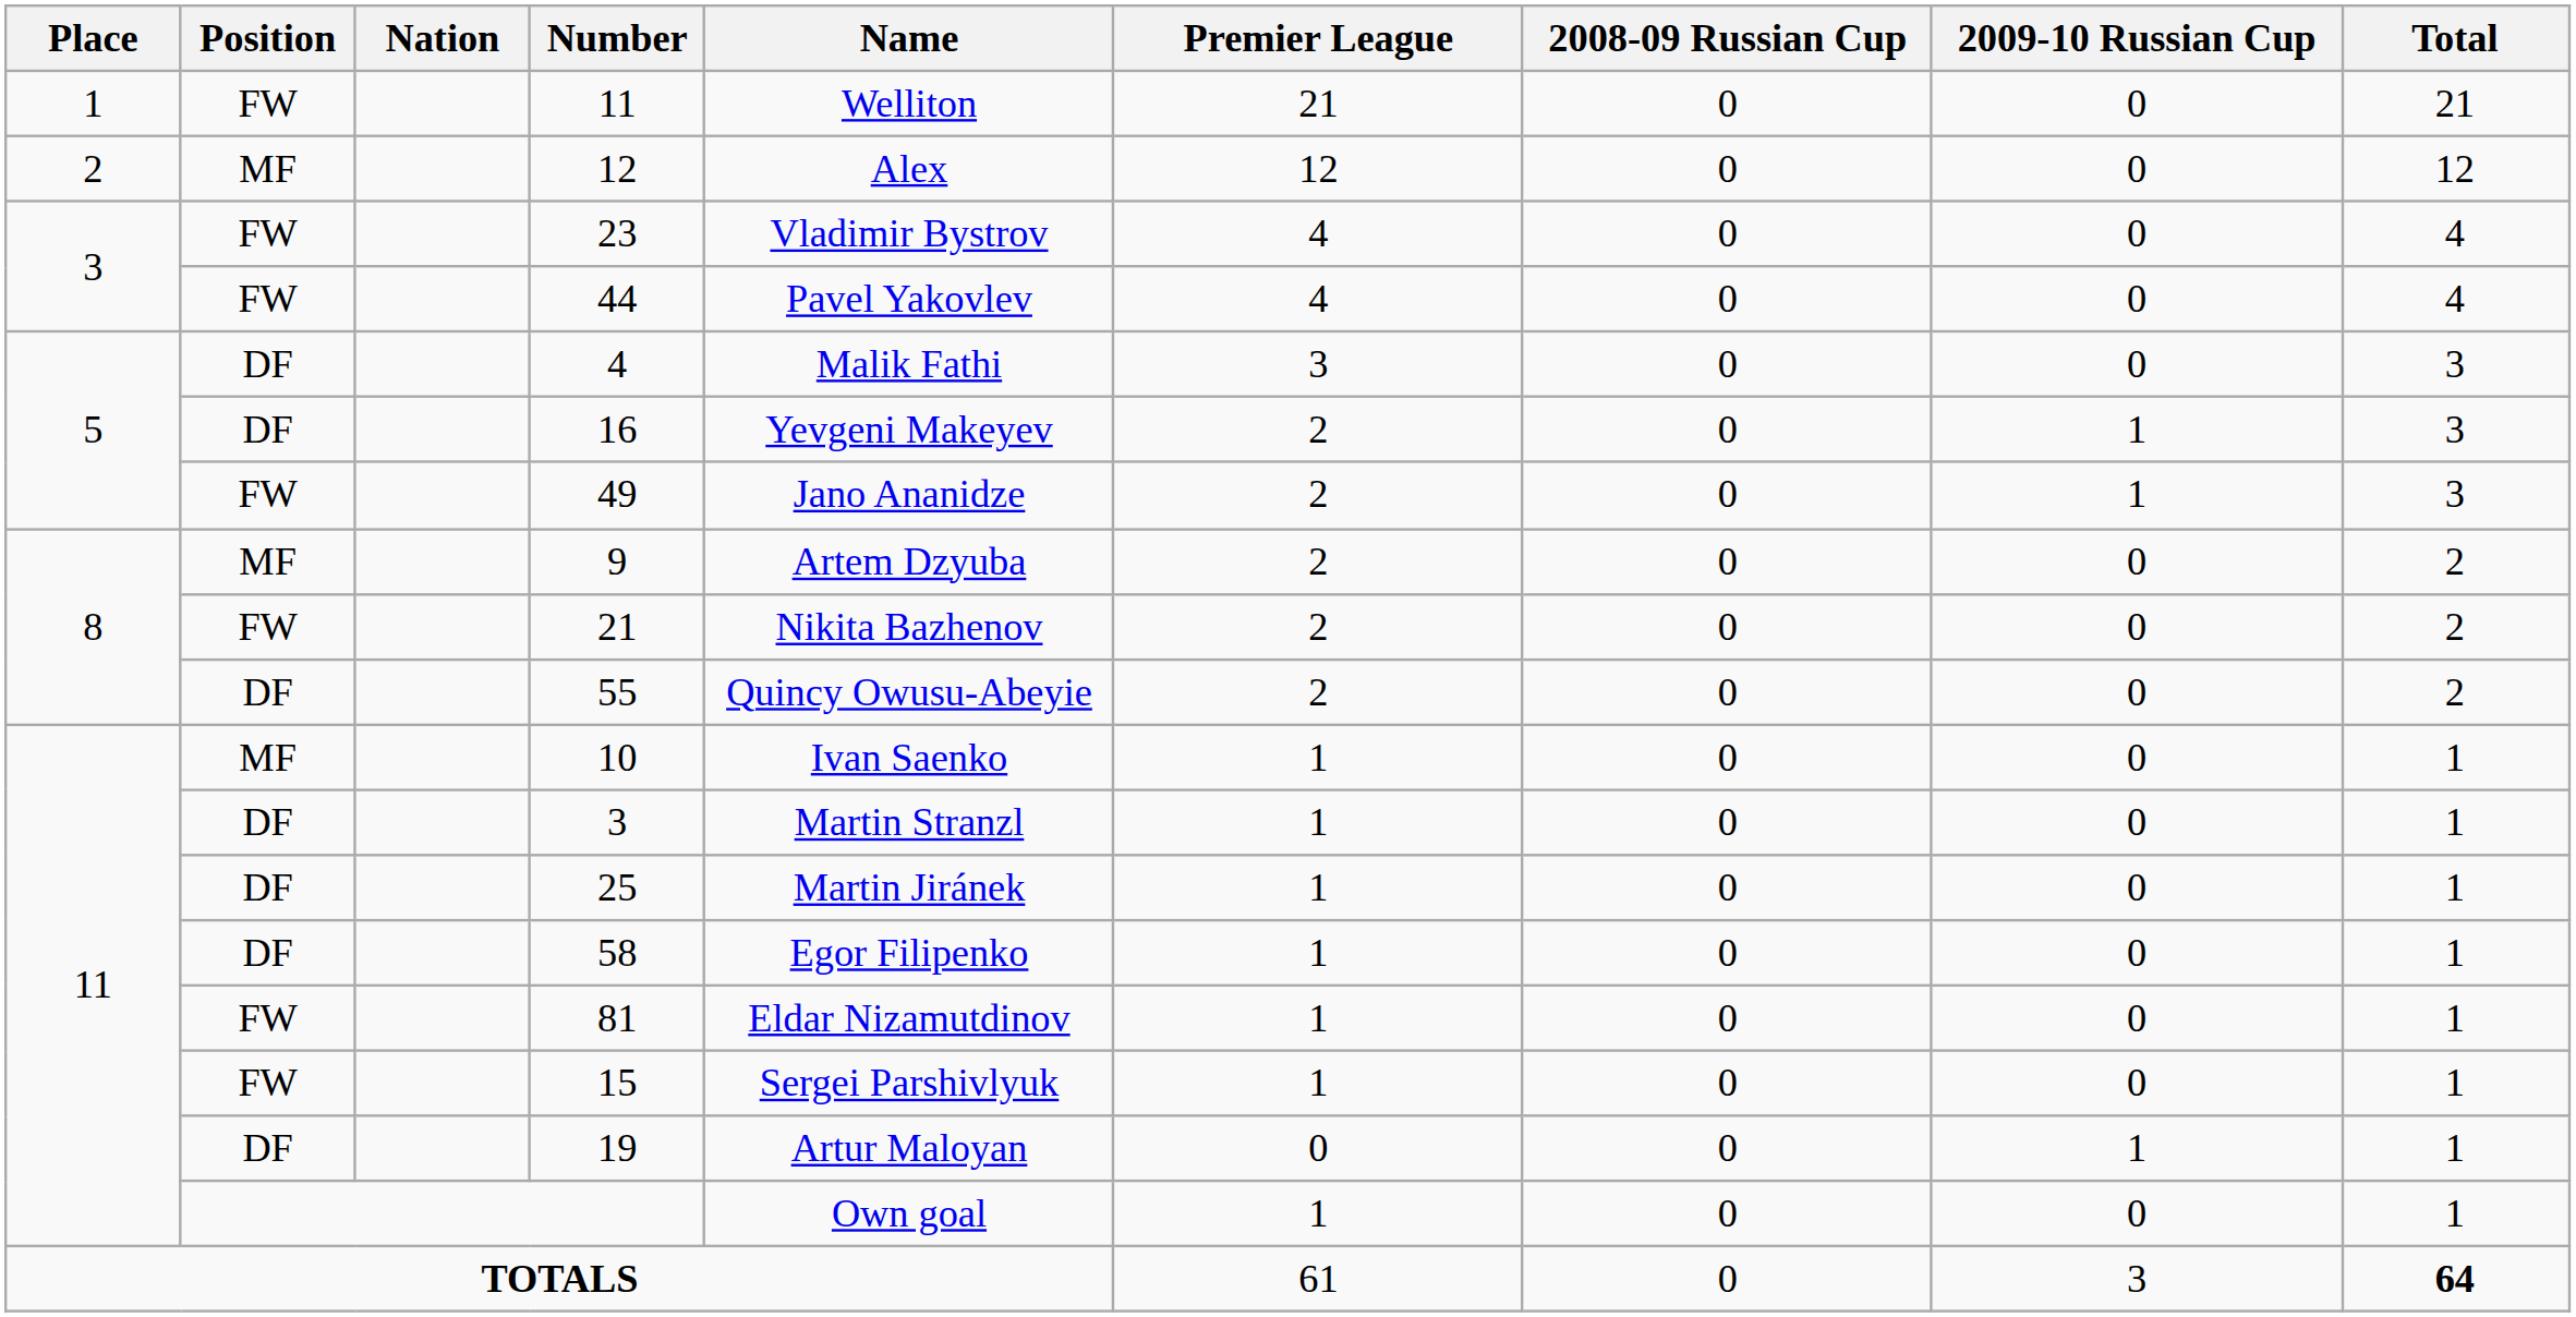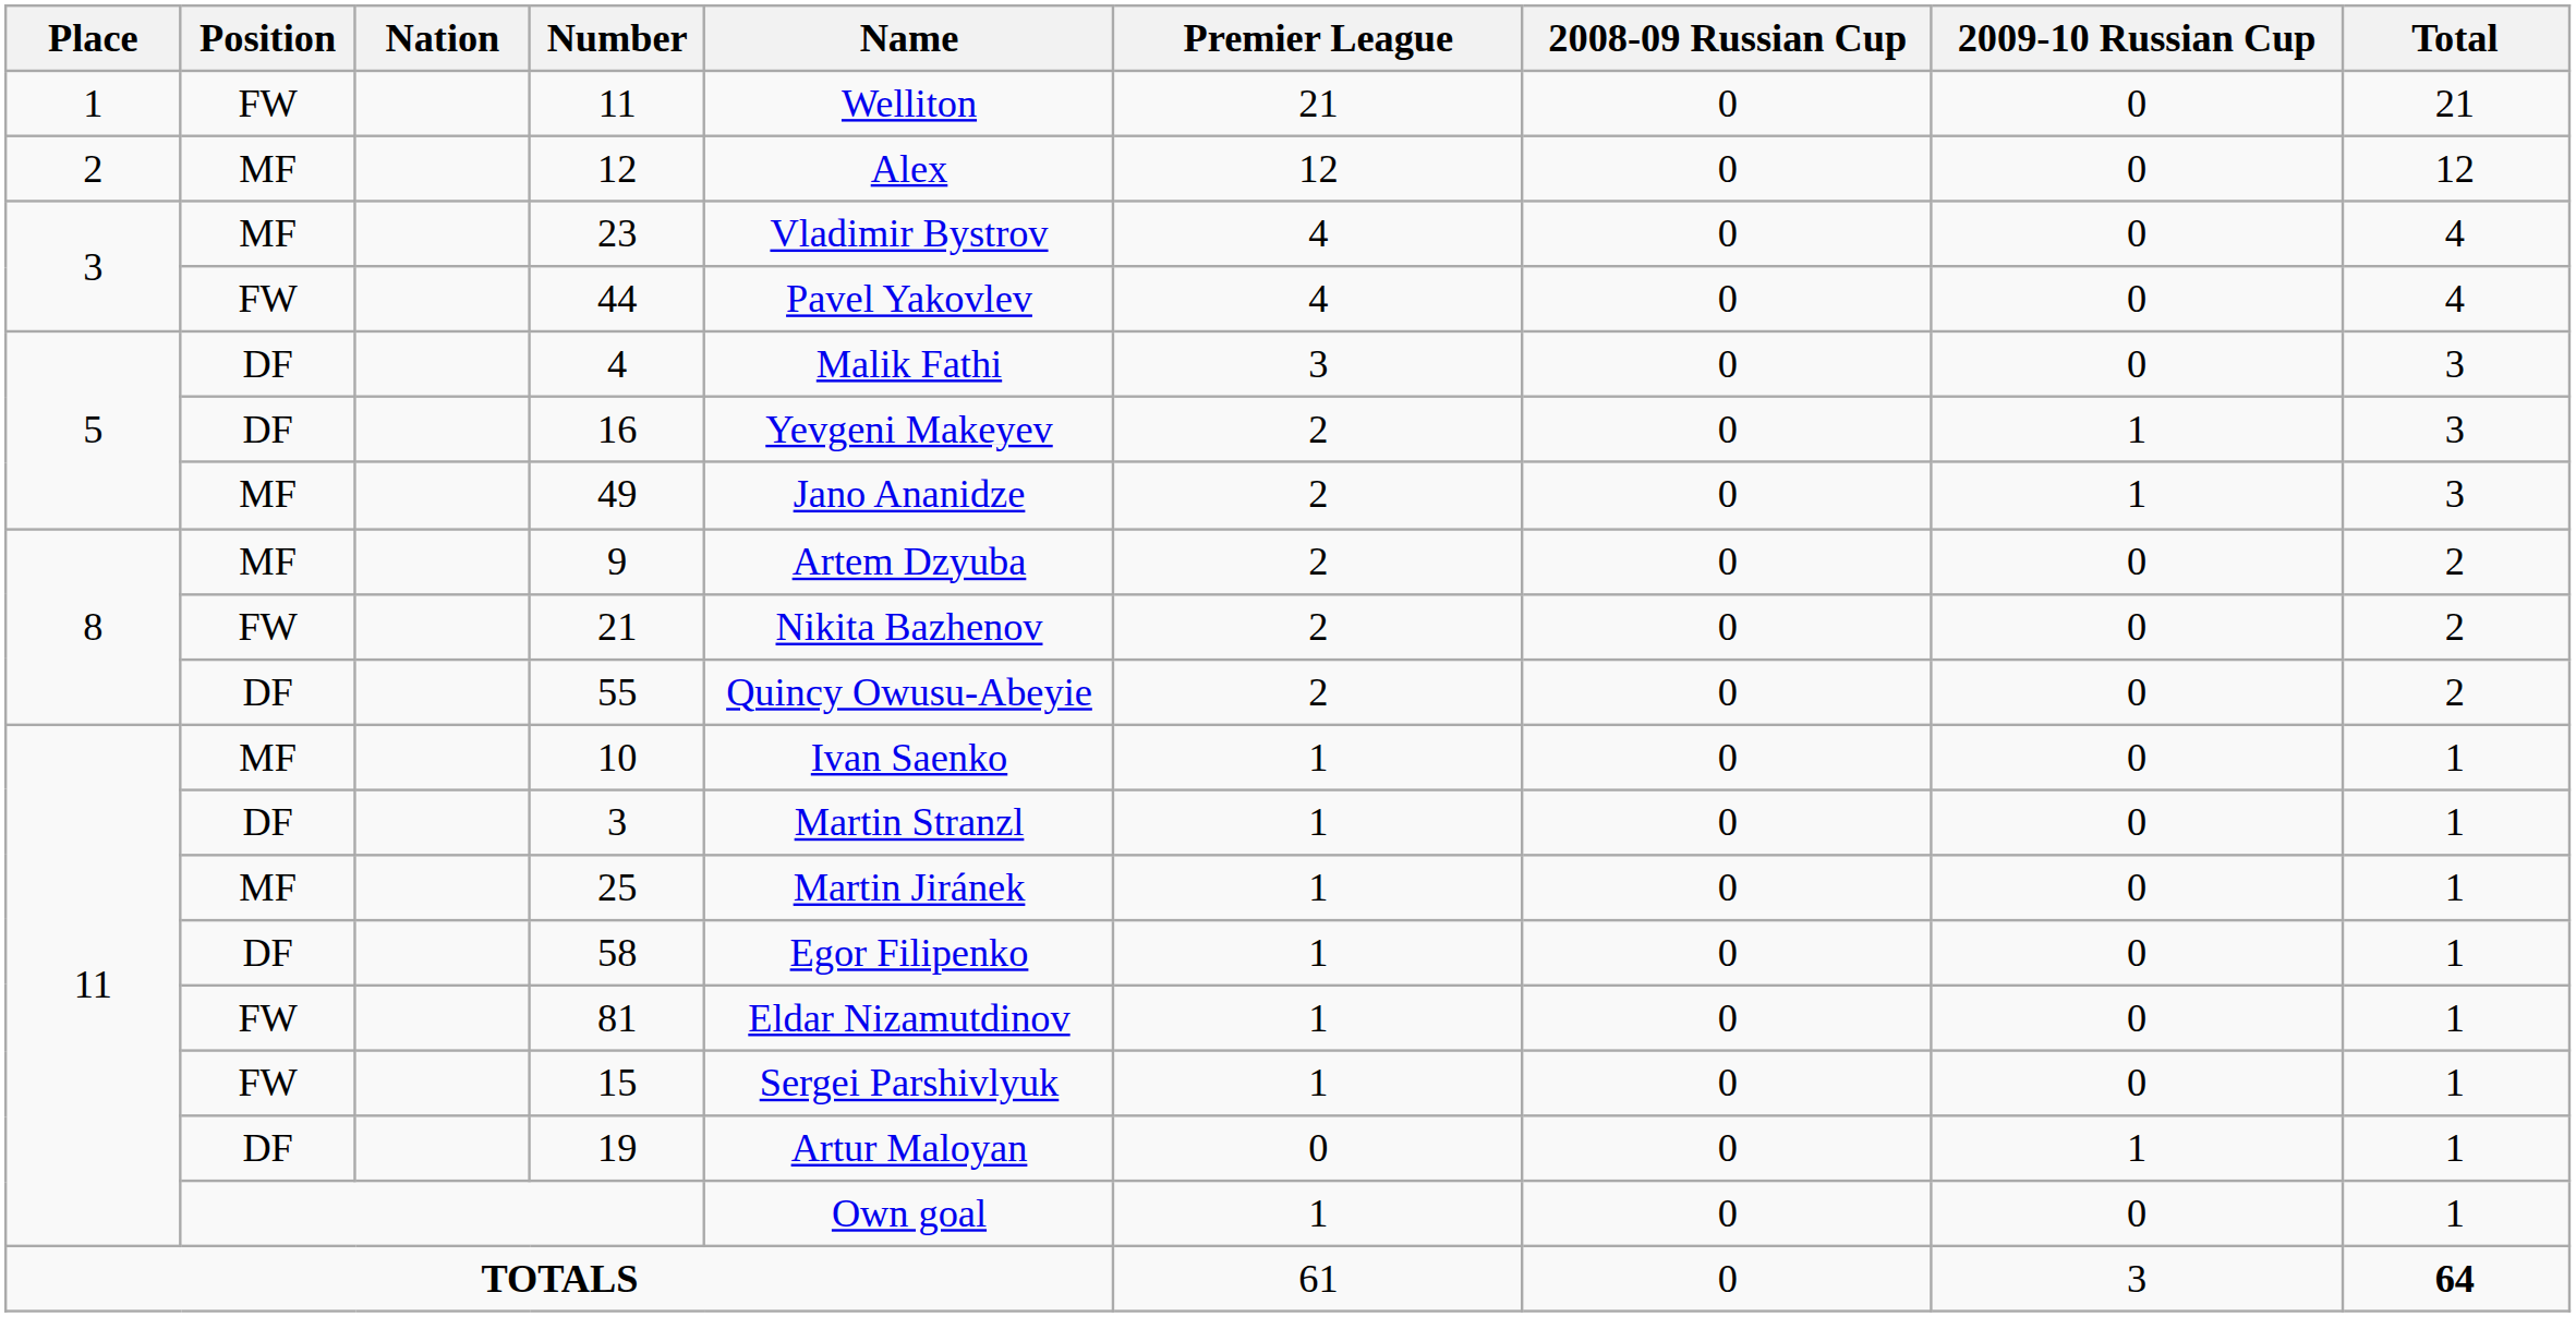23 | Position: FW -> MF
49 | Position: FW -> MF
25 | Position: DF -> MF
